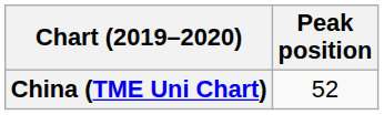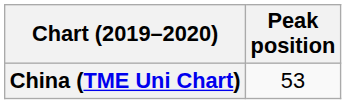China (TME Uni Chart) | Peak position: 52 -> 53
